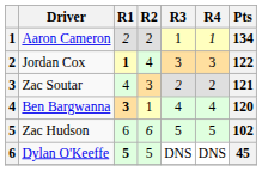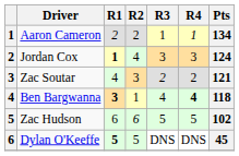Jordan Cox | Pts: 122 -> 124
Ben Bargwanna | R4: normal -> bold
Ben Bargwanna | Pts: 120 -> 118
